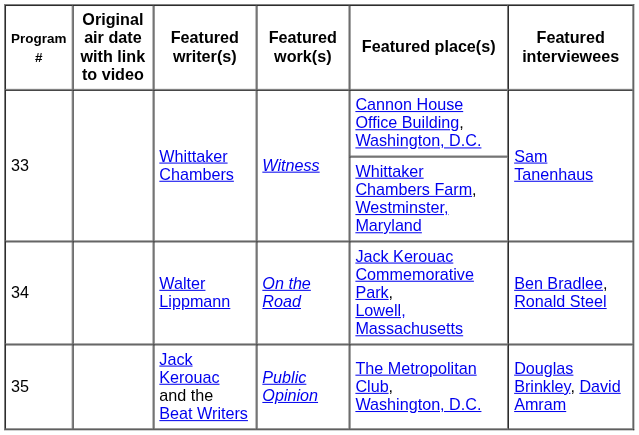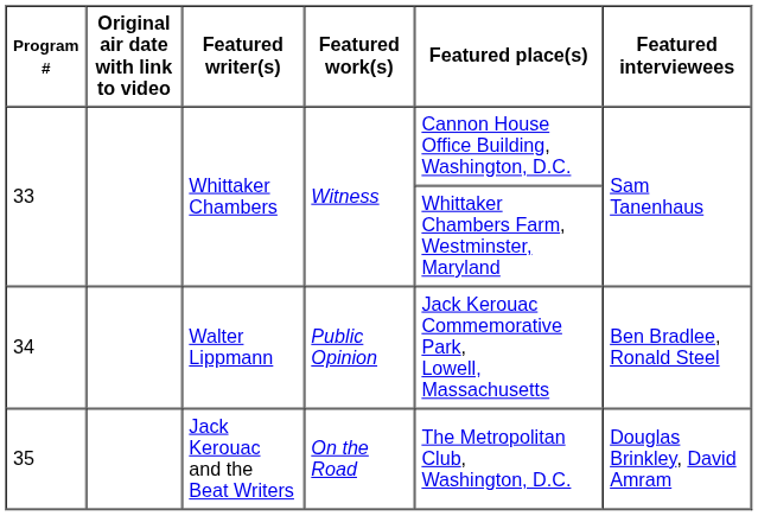34 | Featured work(s): On the Road -> Public Opinion
35 | Featured work(s): Public Opinion -> On the Road
